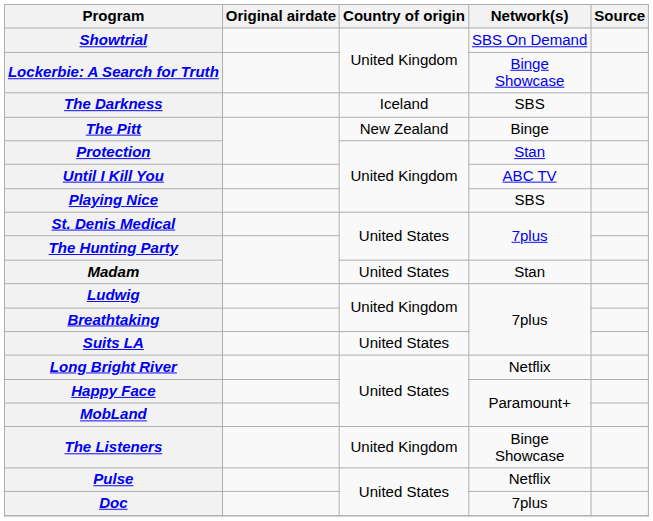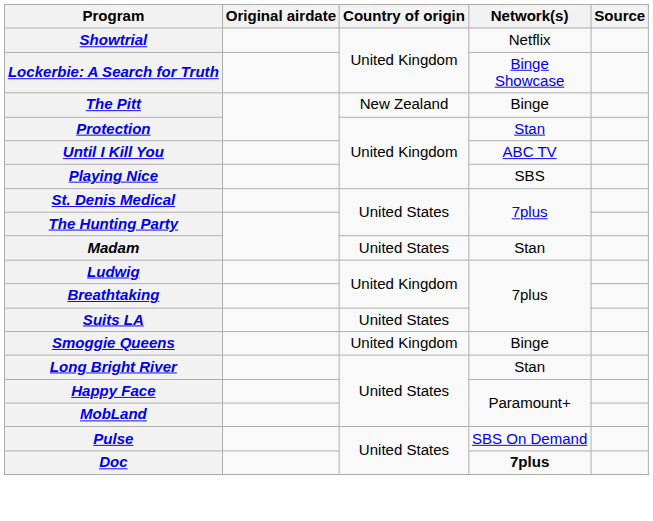Showtrial | Network(s): SBS On Demand -> Netflix
- row: The Darkness | Iceland | SBS
+ row: Smoggie Queens | United Kingdom | Binge
Long Bright River | Network(s): Netflix -> Stan
- row: The Listeners | United Kingdom | Binge Showcase
Pulse | Network(s): Netflix -> SBS On Demand
Doc | Network(s): normal -> bold
